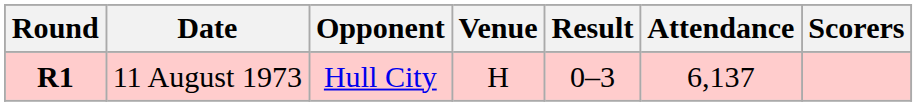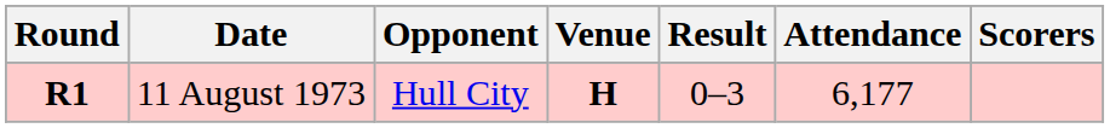11 August 1973 | Venue: normal -> bold
11 August 1973 | Attendance: 6,137 -> 6,177
